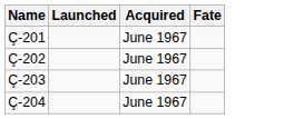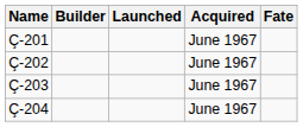+ column: Builder
